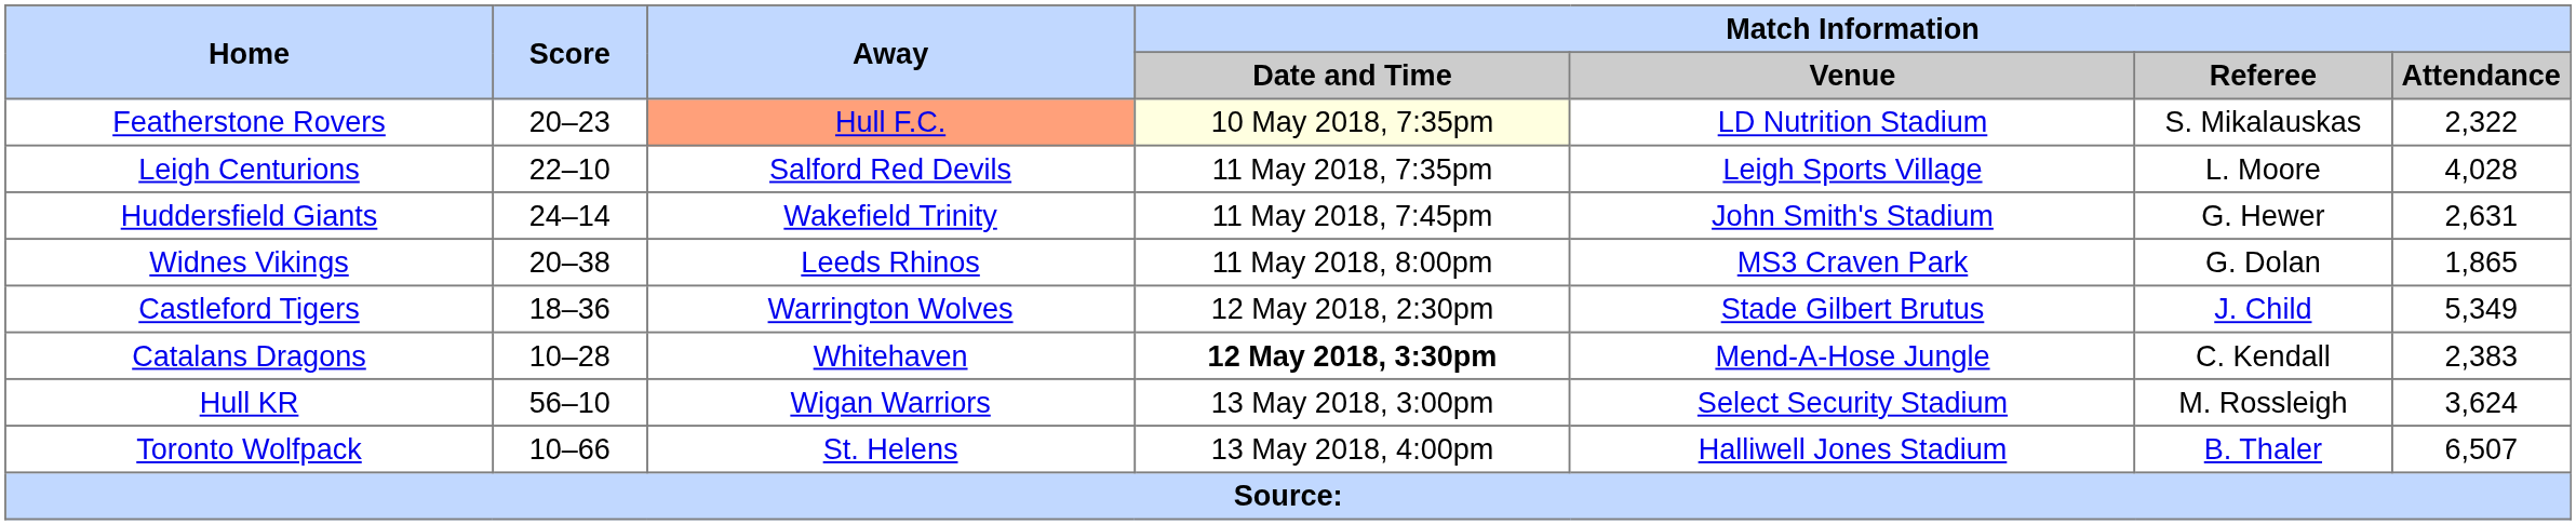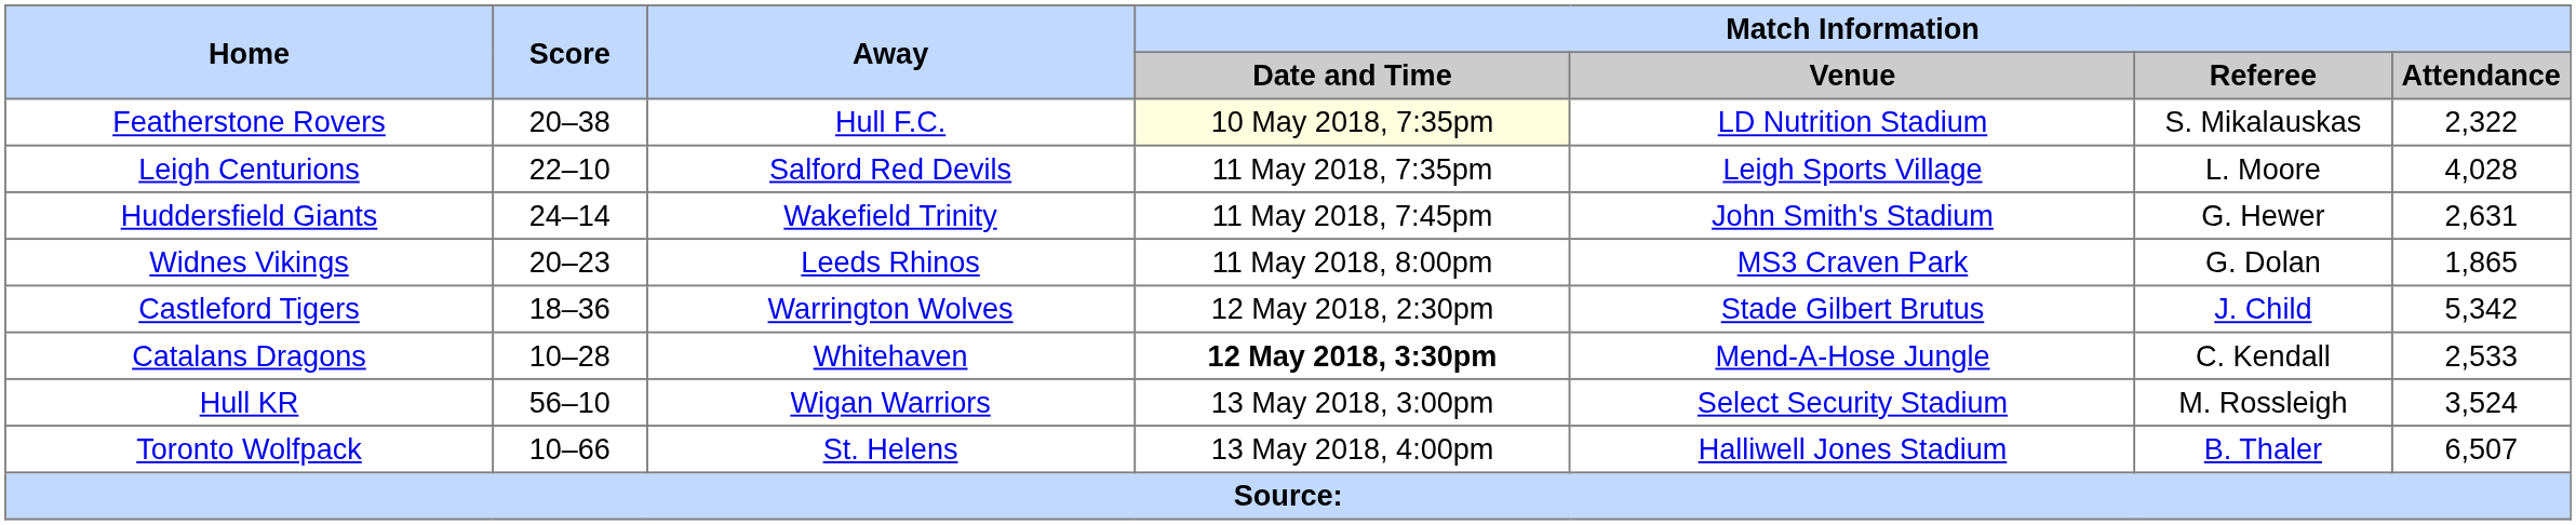Featherstone Rovers | Score: 20–23 -> 20–38
Featherstone Rovers | Away: lightsalmon background -> no background
Widnes Vikings | Score: 20–38 -> 20–23
Castleford Tigers | Match Information / Attendance: 5,349 -> 5,342
Catalans Dragons | Match Information / Attendance: 2,383 -> 2,533
Hull KR | Match Information / Attendance: 3,624 -> 3,524
